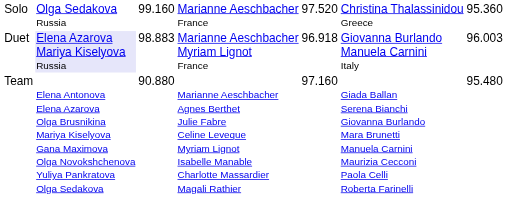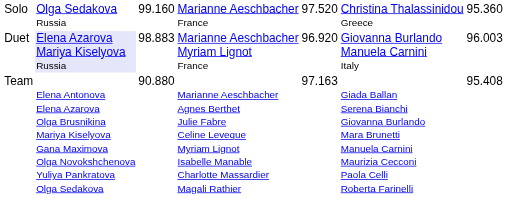Duet | column 5: 96.918 -> 96.920
Team | column 5: 97.160 -> 97.163
Team | column 7: 95.480 -> 95.408
